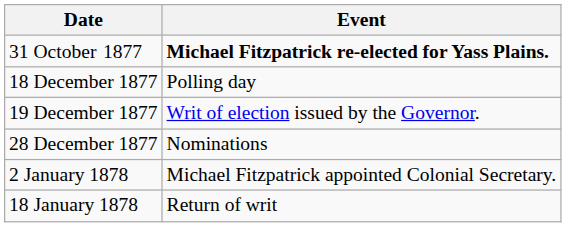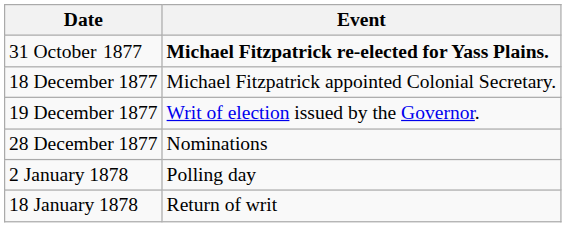18 December 1877 | Event: Polling day -> Michael Fitzpatrick appointed Colonial Secretary.
2 January 1878 | Event: Michael Fitzpatrick appointed Colonial Secretary. -> Polling day
